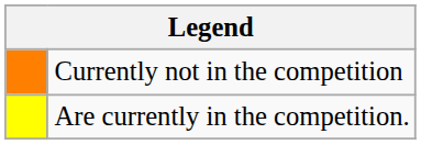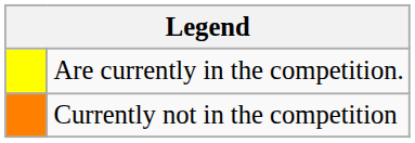rows swapped: Are currently in the competition. <-> Currently not in the competition
